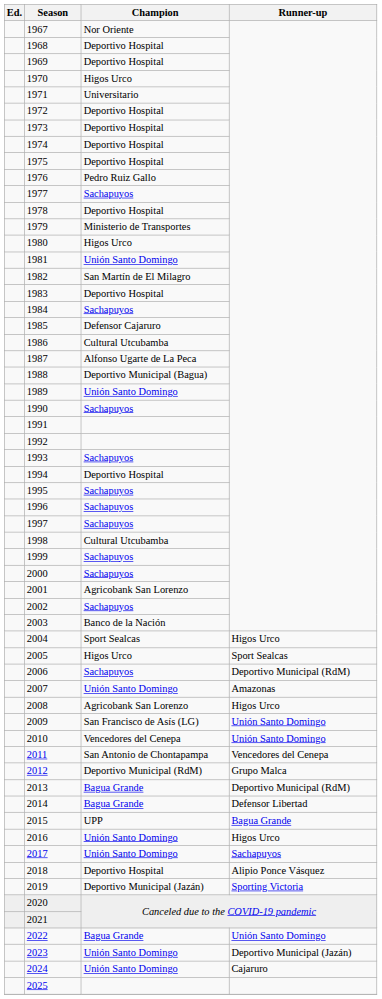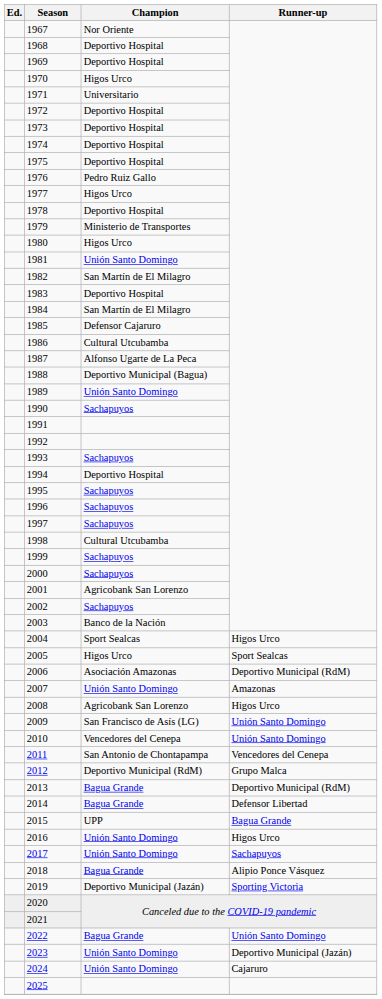1977 | Champion: Sachapuyos -> Higos Urco
1984 | Champion: Sachapuyos -> San Martín de El Milagro
2006 | Champion: Sachapuyos -> Asociación Amazonas
2018 | Champion: Deportivo Hospital -> Bagua Grande
